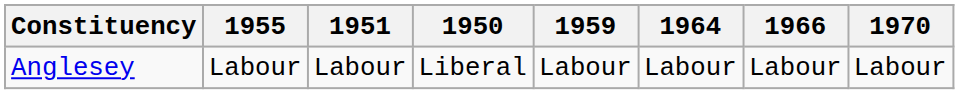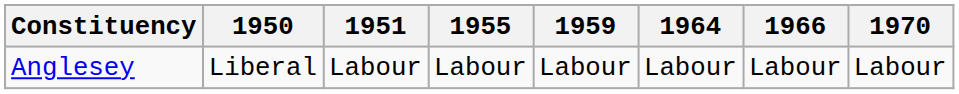columns swapped: 1950 <-> 1955
